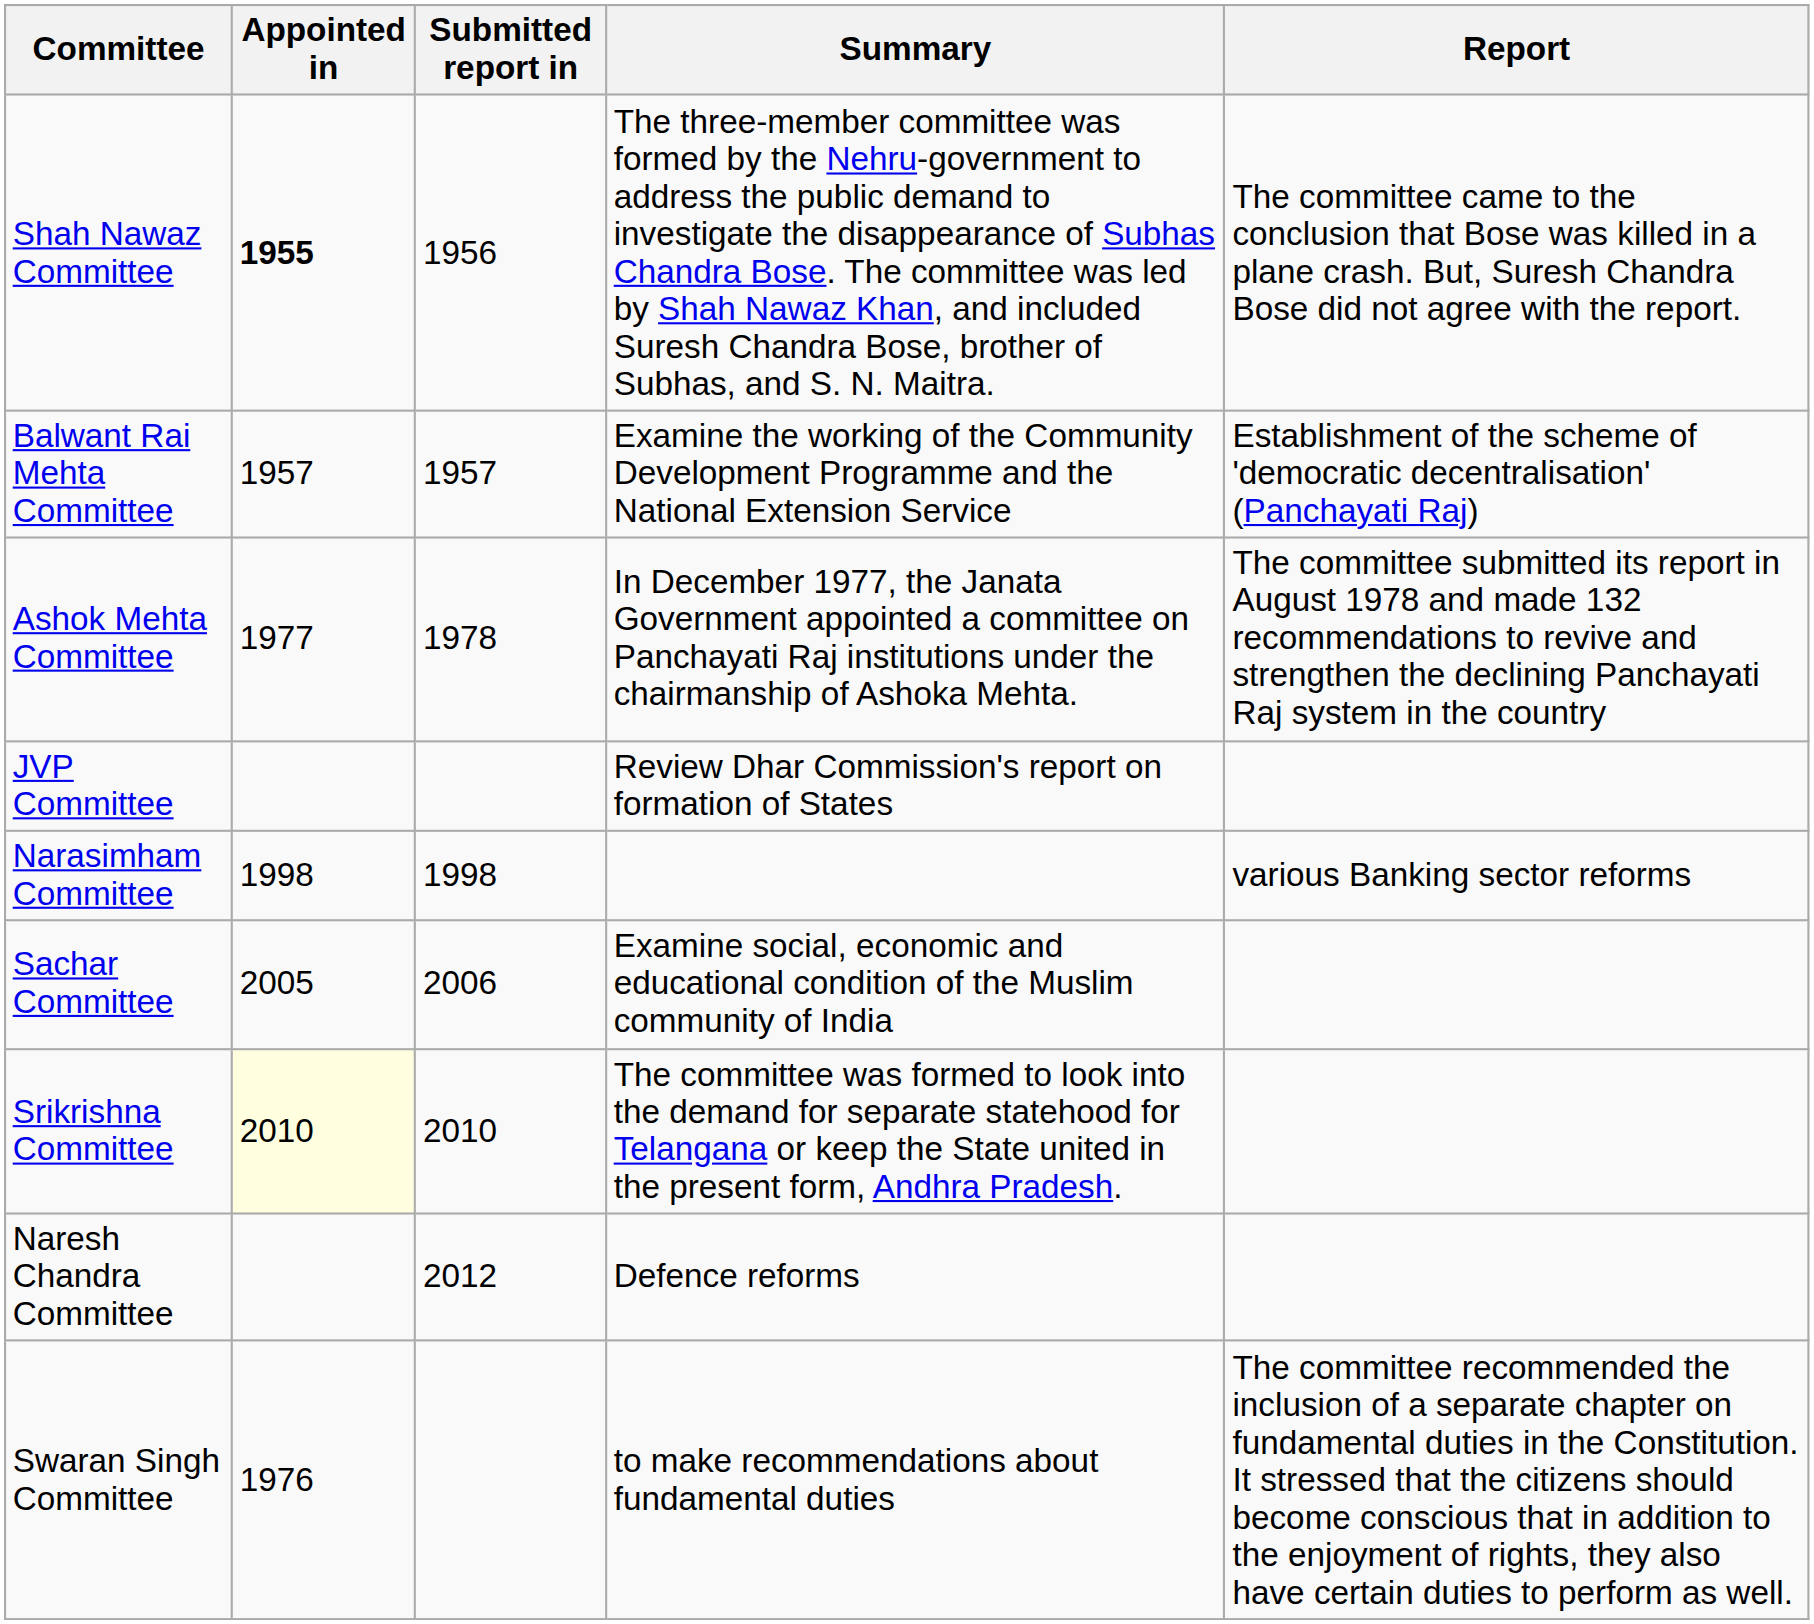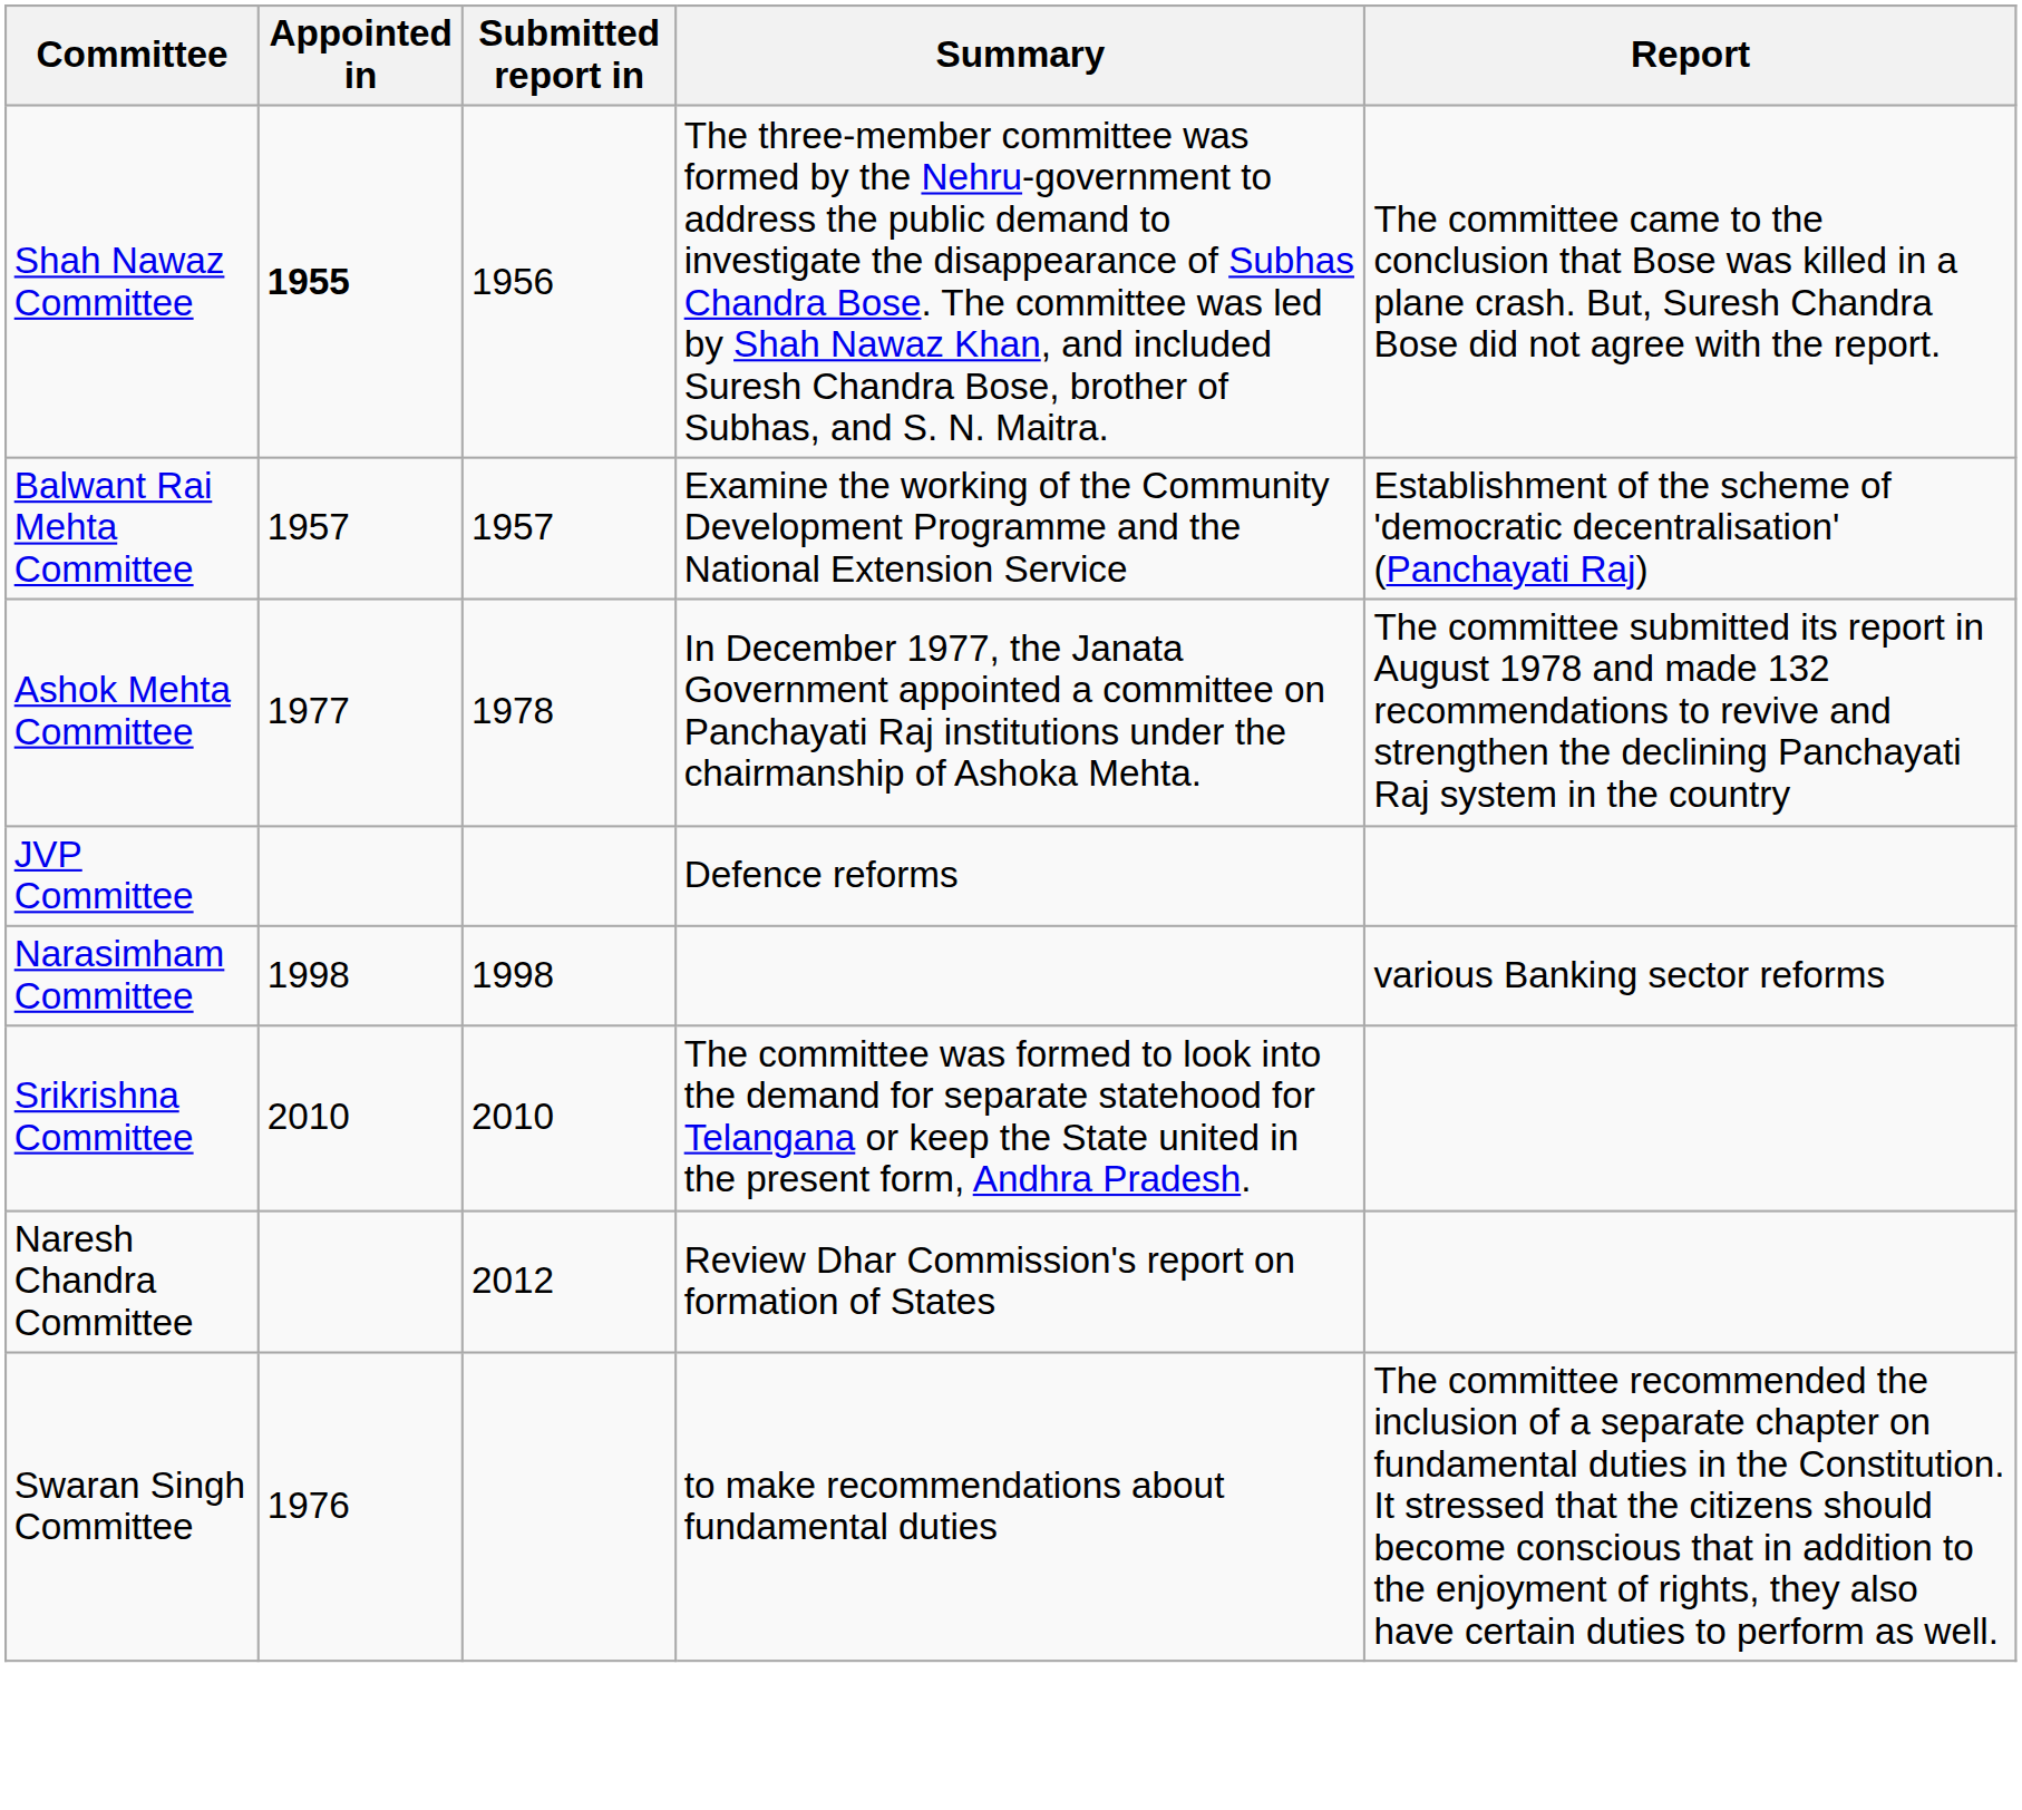JVP Committee | Summary: Review Dhar Commission's report on formation of States -> Defence reforms
- row: Sachar Committee | 2005 | 2006 | Examine social, economic and educational condition of the Muslim community of India
Srikrishna Committee | Appointed in: lightyellow background -> no background
Naresh Chandra Committee | Summary: Defence reforms -> Review Dhar Commission's report on formation of States
